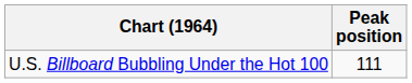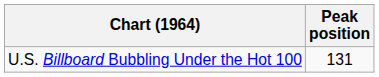U.S. Billboard Bubbling Under the Hot 100 | Peak position: 111 -> 131
